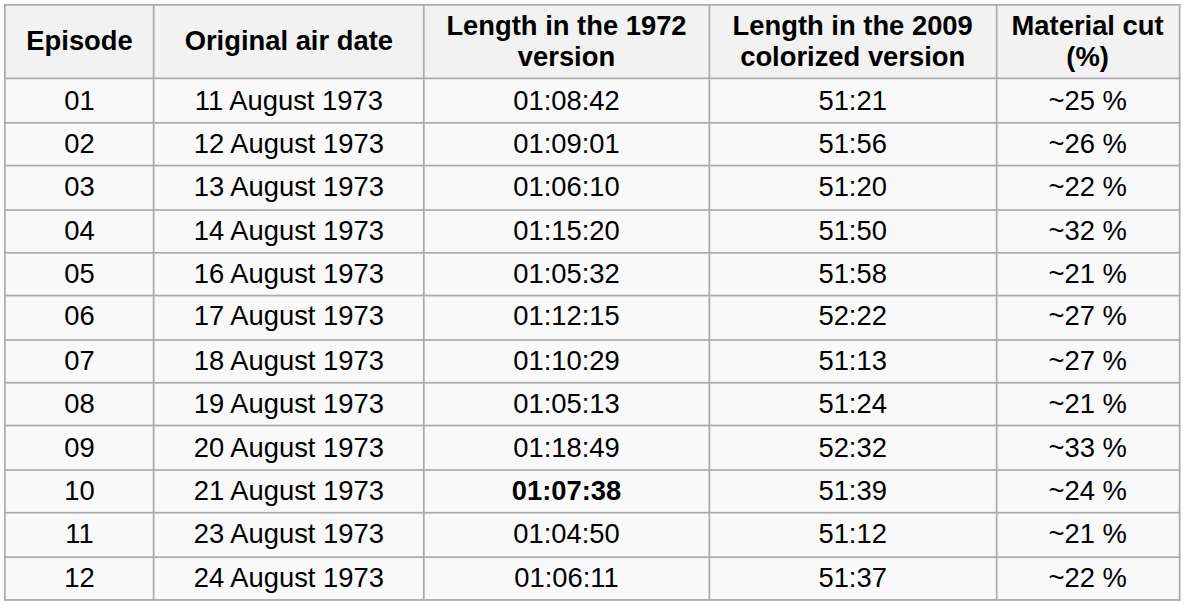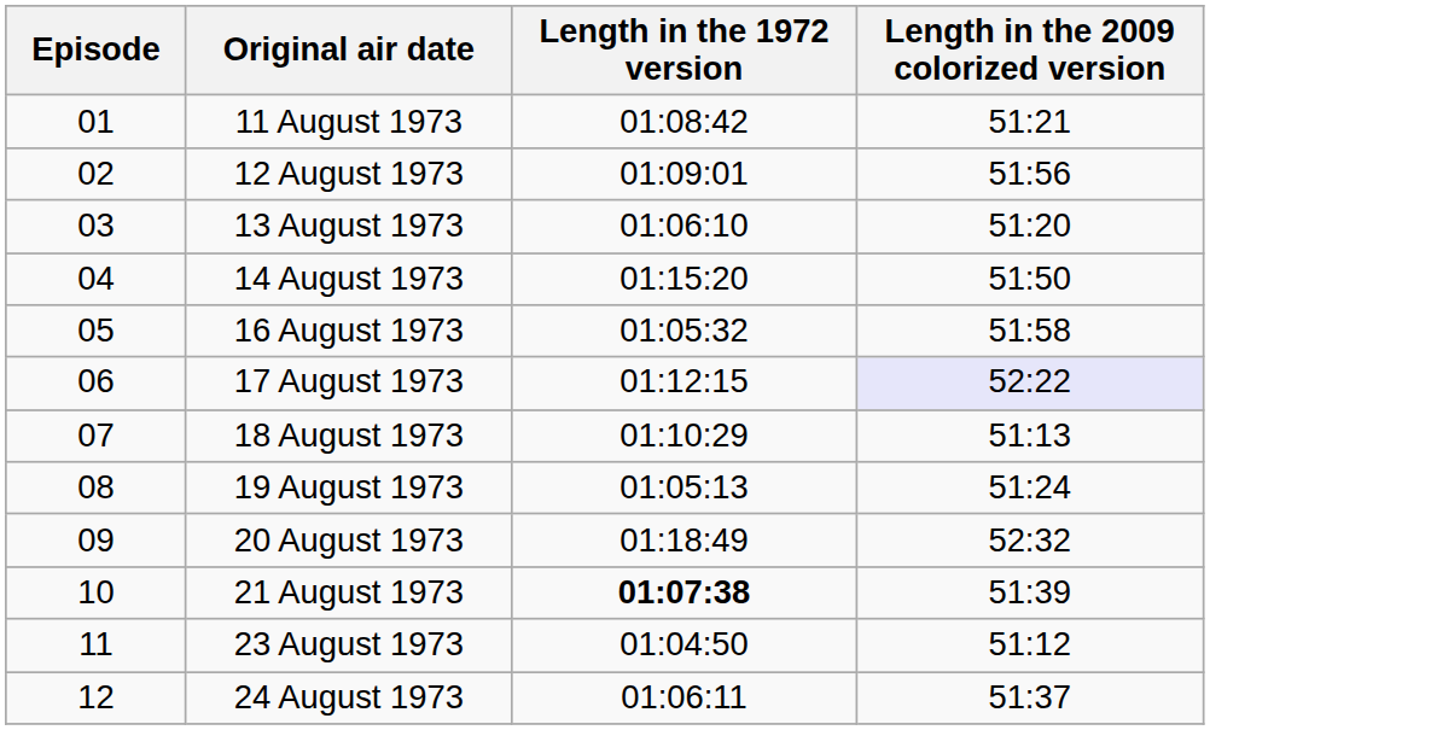- column: Material cut (%) | ~25 % | ~26 % | ~22 % | ~32 % | ~21 % | ~27 % | ~27 % | ~21 % | ~33 % | ~24 % | ~21 % | ~22 %
17 August 1973 | Length in the 2009 colorized version: no background -> lavender background
